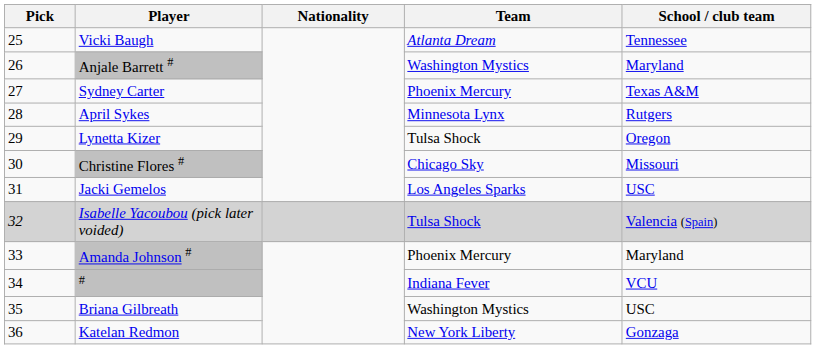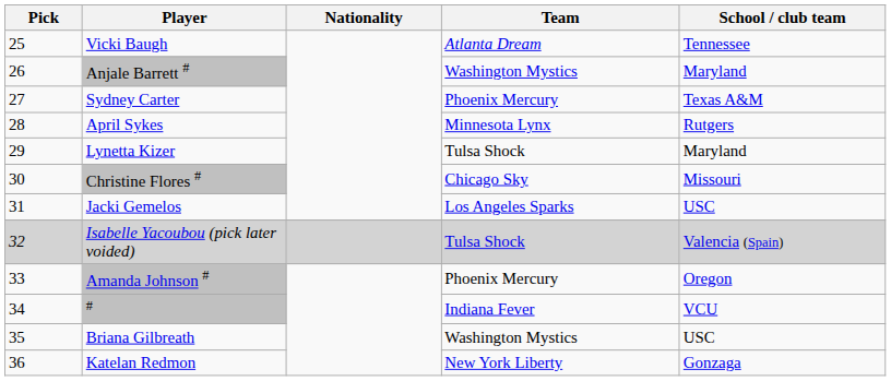Lynetta Kizer | School / club team: Oregon -> Maryland
Amanda Johnson # | School / club team: Maryland -> Oregon
